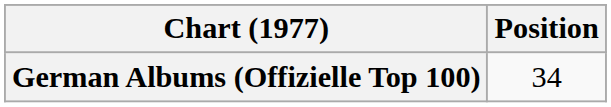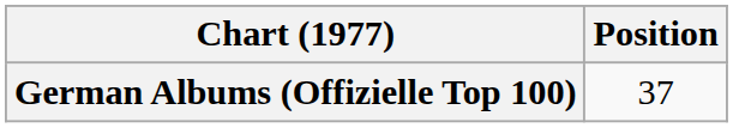German Albums (Offizielle Top 100) | Position: 34 -> 37
